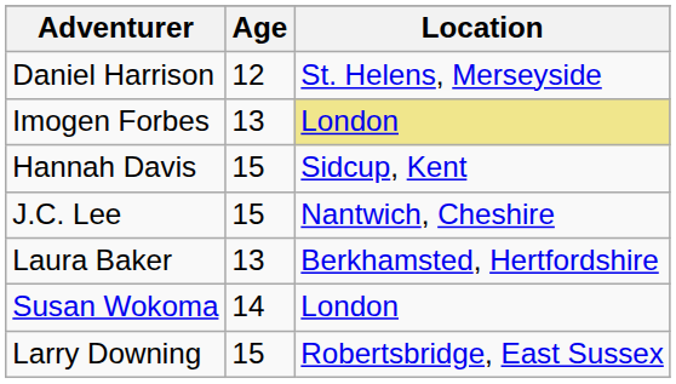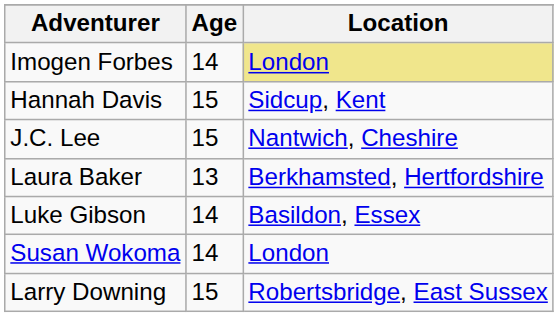- row: Daniel Harrison | 12 | St. Helens, Merseyside
Imogen Forbes | Age: 13 -> 14
+ row: Luke Gibson | 14 | Basildon, Essex
